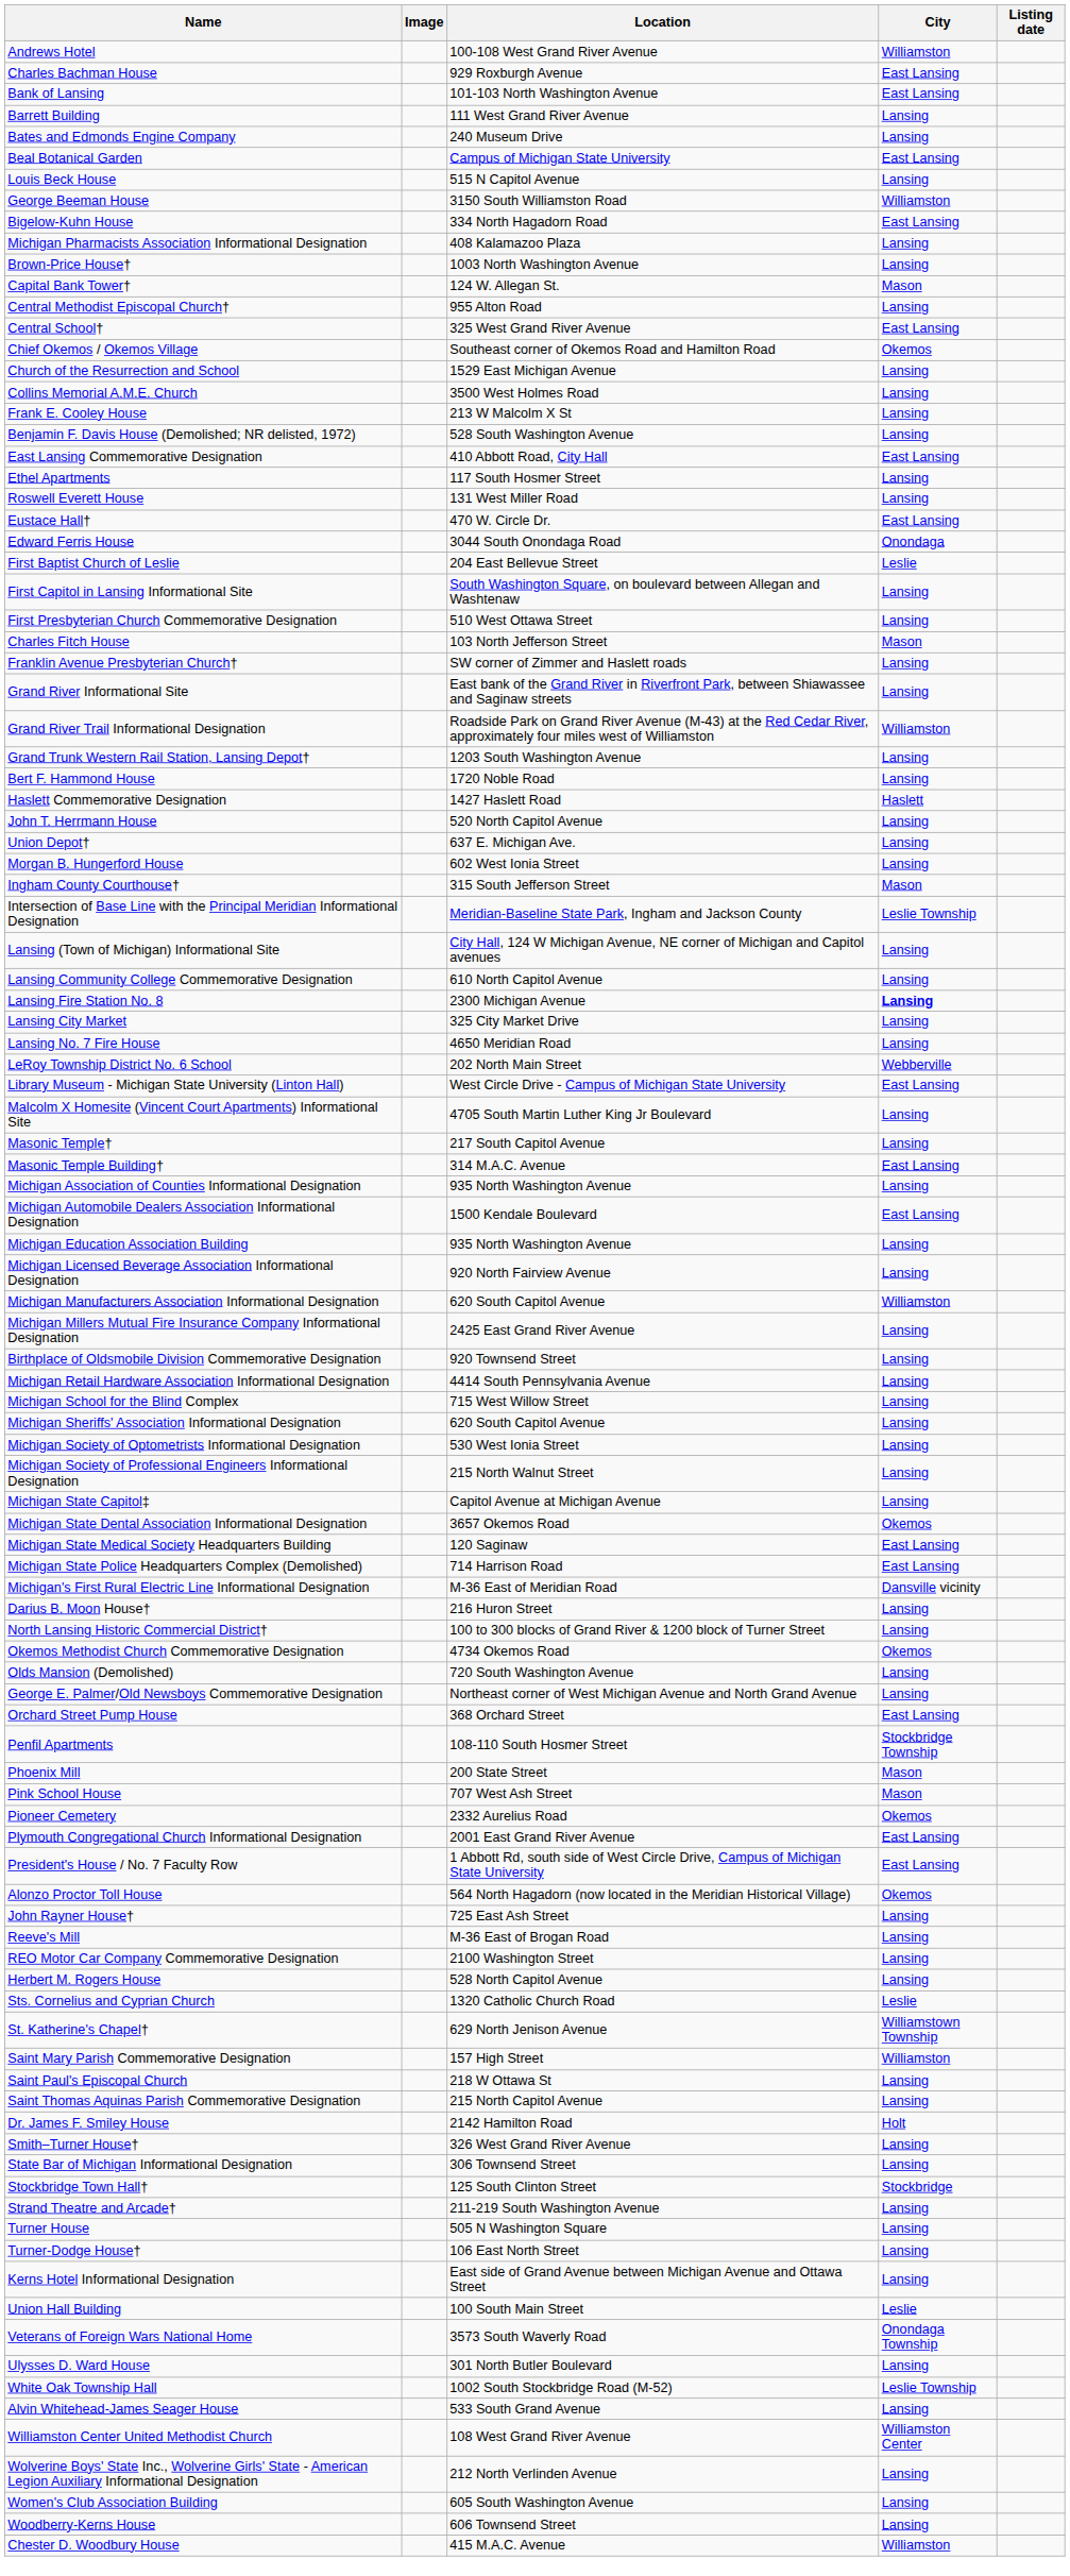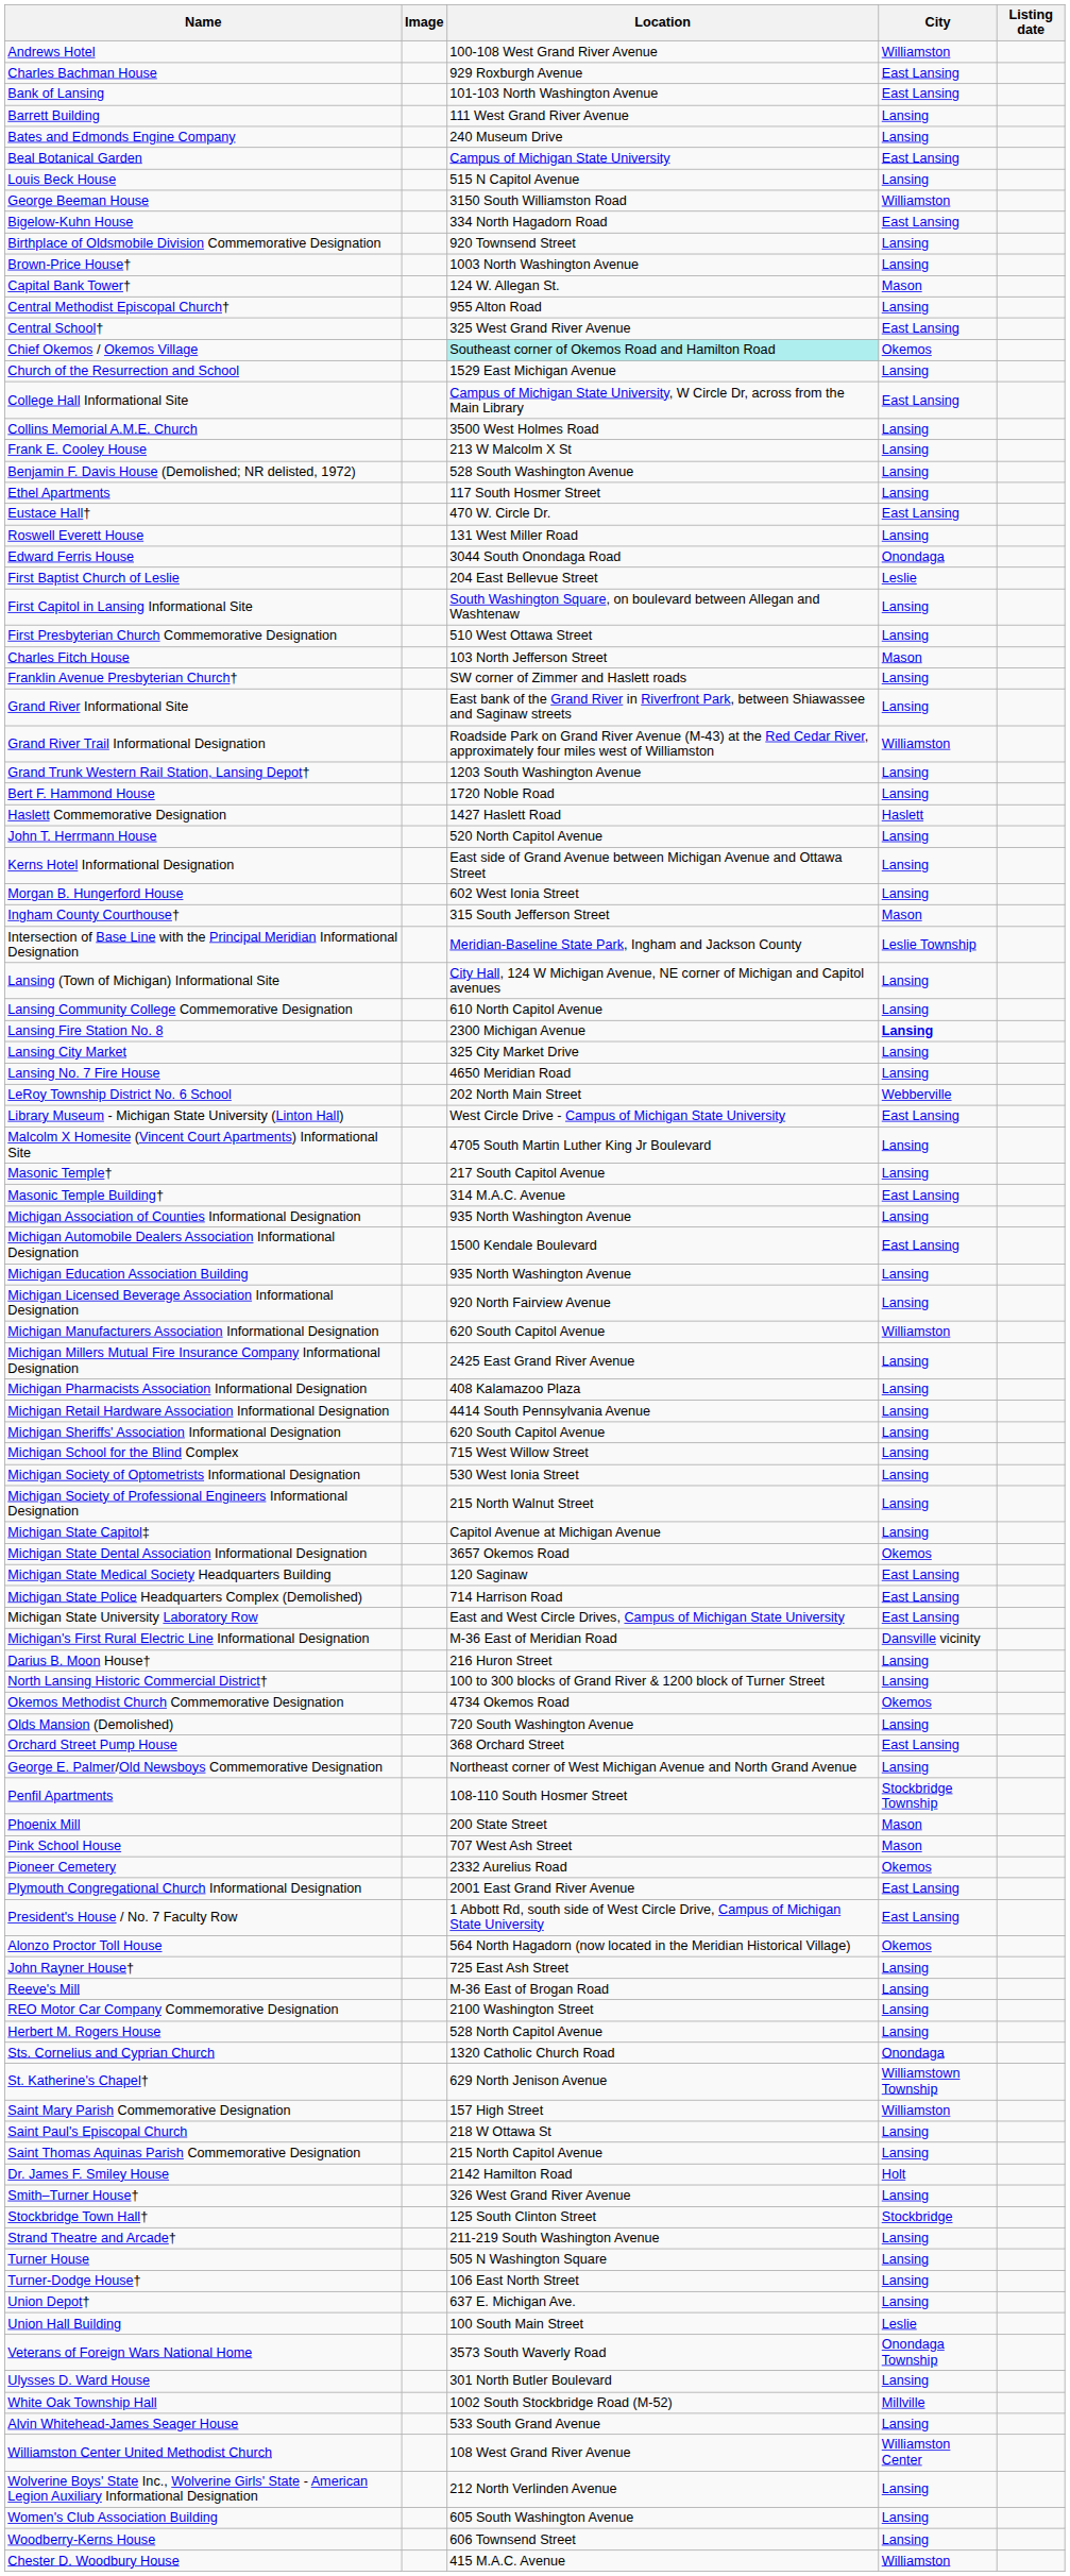rows swapped: Birthplace of Oldsmobile Division Commemorative Designation <-> Michigan Pharmacists Association Informational Designation
Chief Okemos / Okemos Village | Location: no background -> paleturquoise background
+ row: College Hall Informational Site | Campus of Michigan State University, W Circle Dr, across from the Main Library | East Lansing
- row: East Lansing Commemorative Designation | 410 Abbott Road, City Hall | East Lansing
rows swapped: Eustace Hall† <-> Roswell Everett House
rows swapped: Kerns Hotel Informational Designation <-> Union Depot†
rows swapped: Michigan School for the Blind Complex <-> Michigan Sheriffs' Association Informational Designation
+ row: Michigan State University Laboratory Row | East and West Circle Drives, Campus of Michigan State University | East Lansing
rows swapped: Orchard Street Pump House <-> George E. Palmer/Old Newsboys Commemorative Designation
Sts. Cornelius and Cyprian Church | City: Leslie -> Onondaga
- row: State Bar of Michigan Informational Designation | 306 Townsend Street | Lansing
White Oak Township Hall | City: Leslie Township -> Millville
